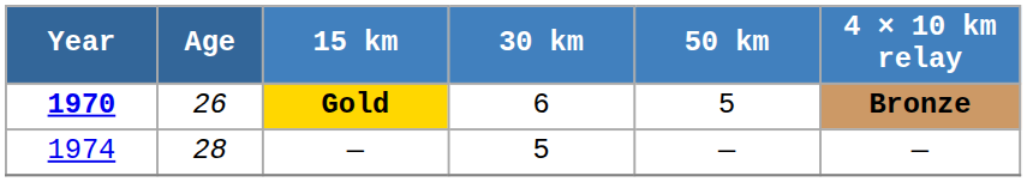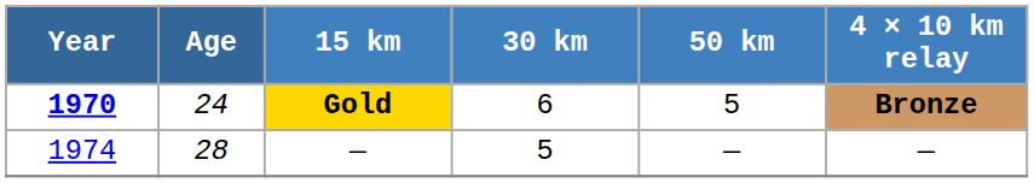Gold | Age: 26 -> 24
